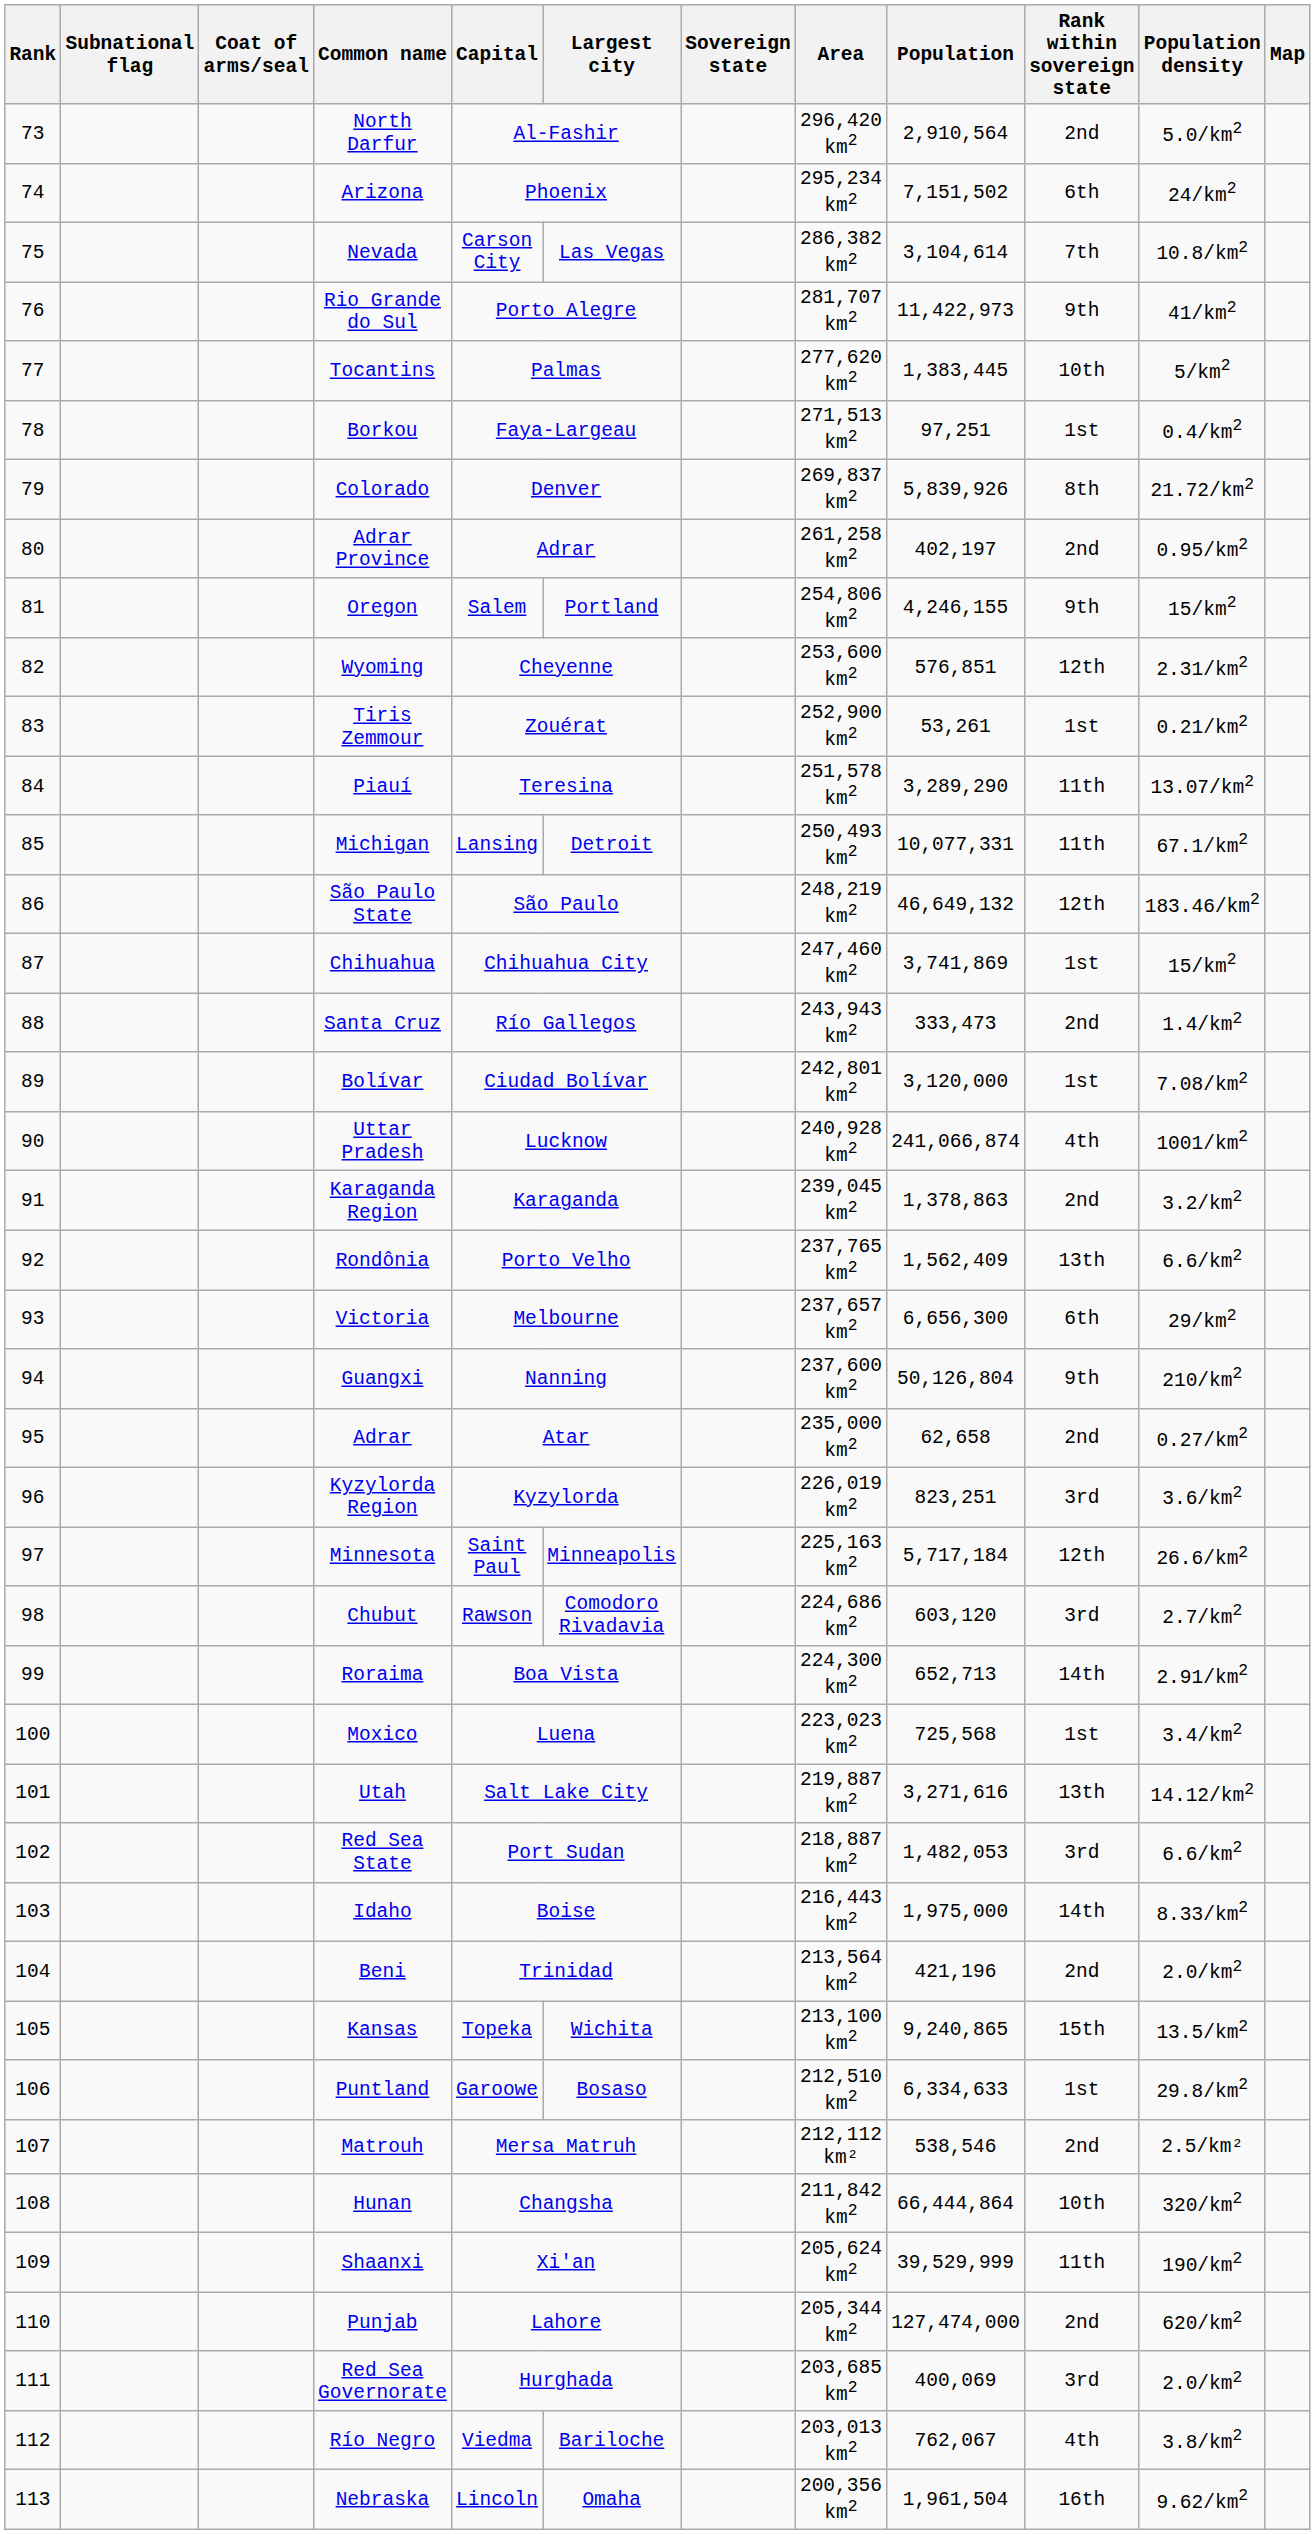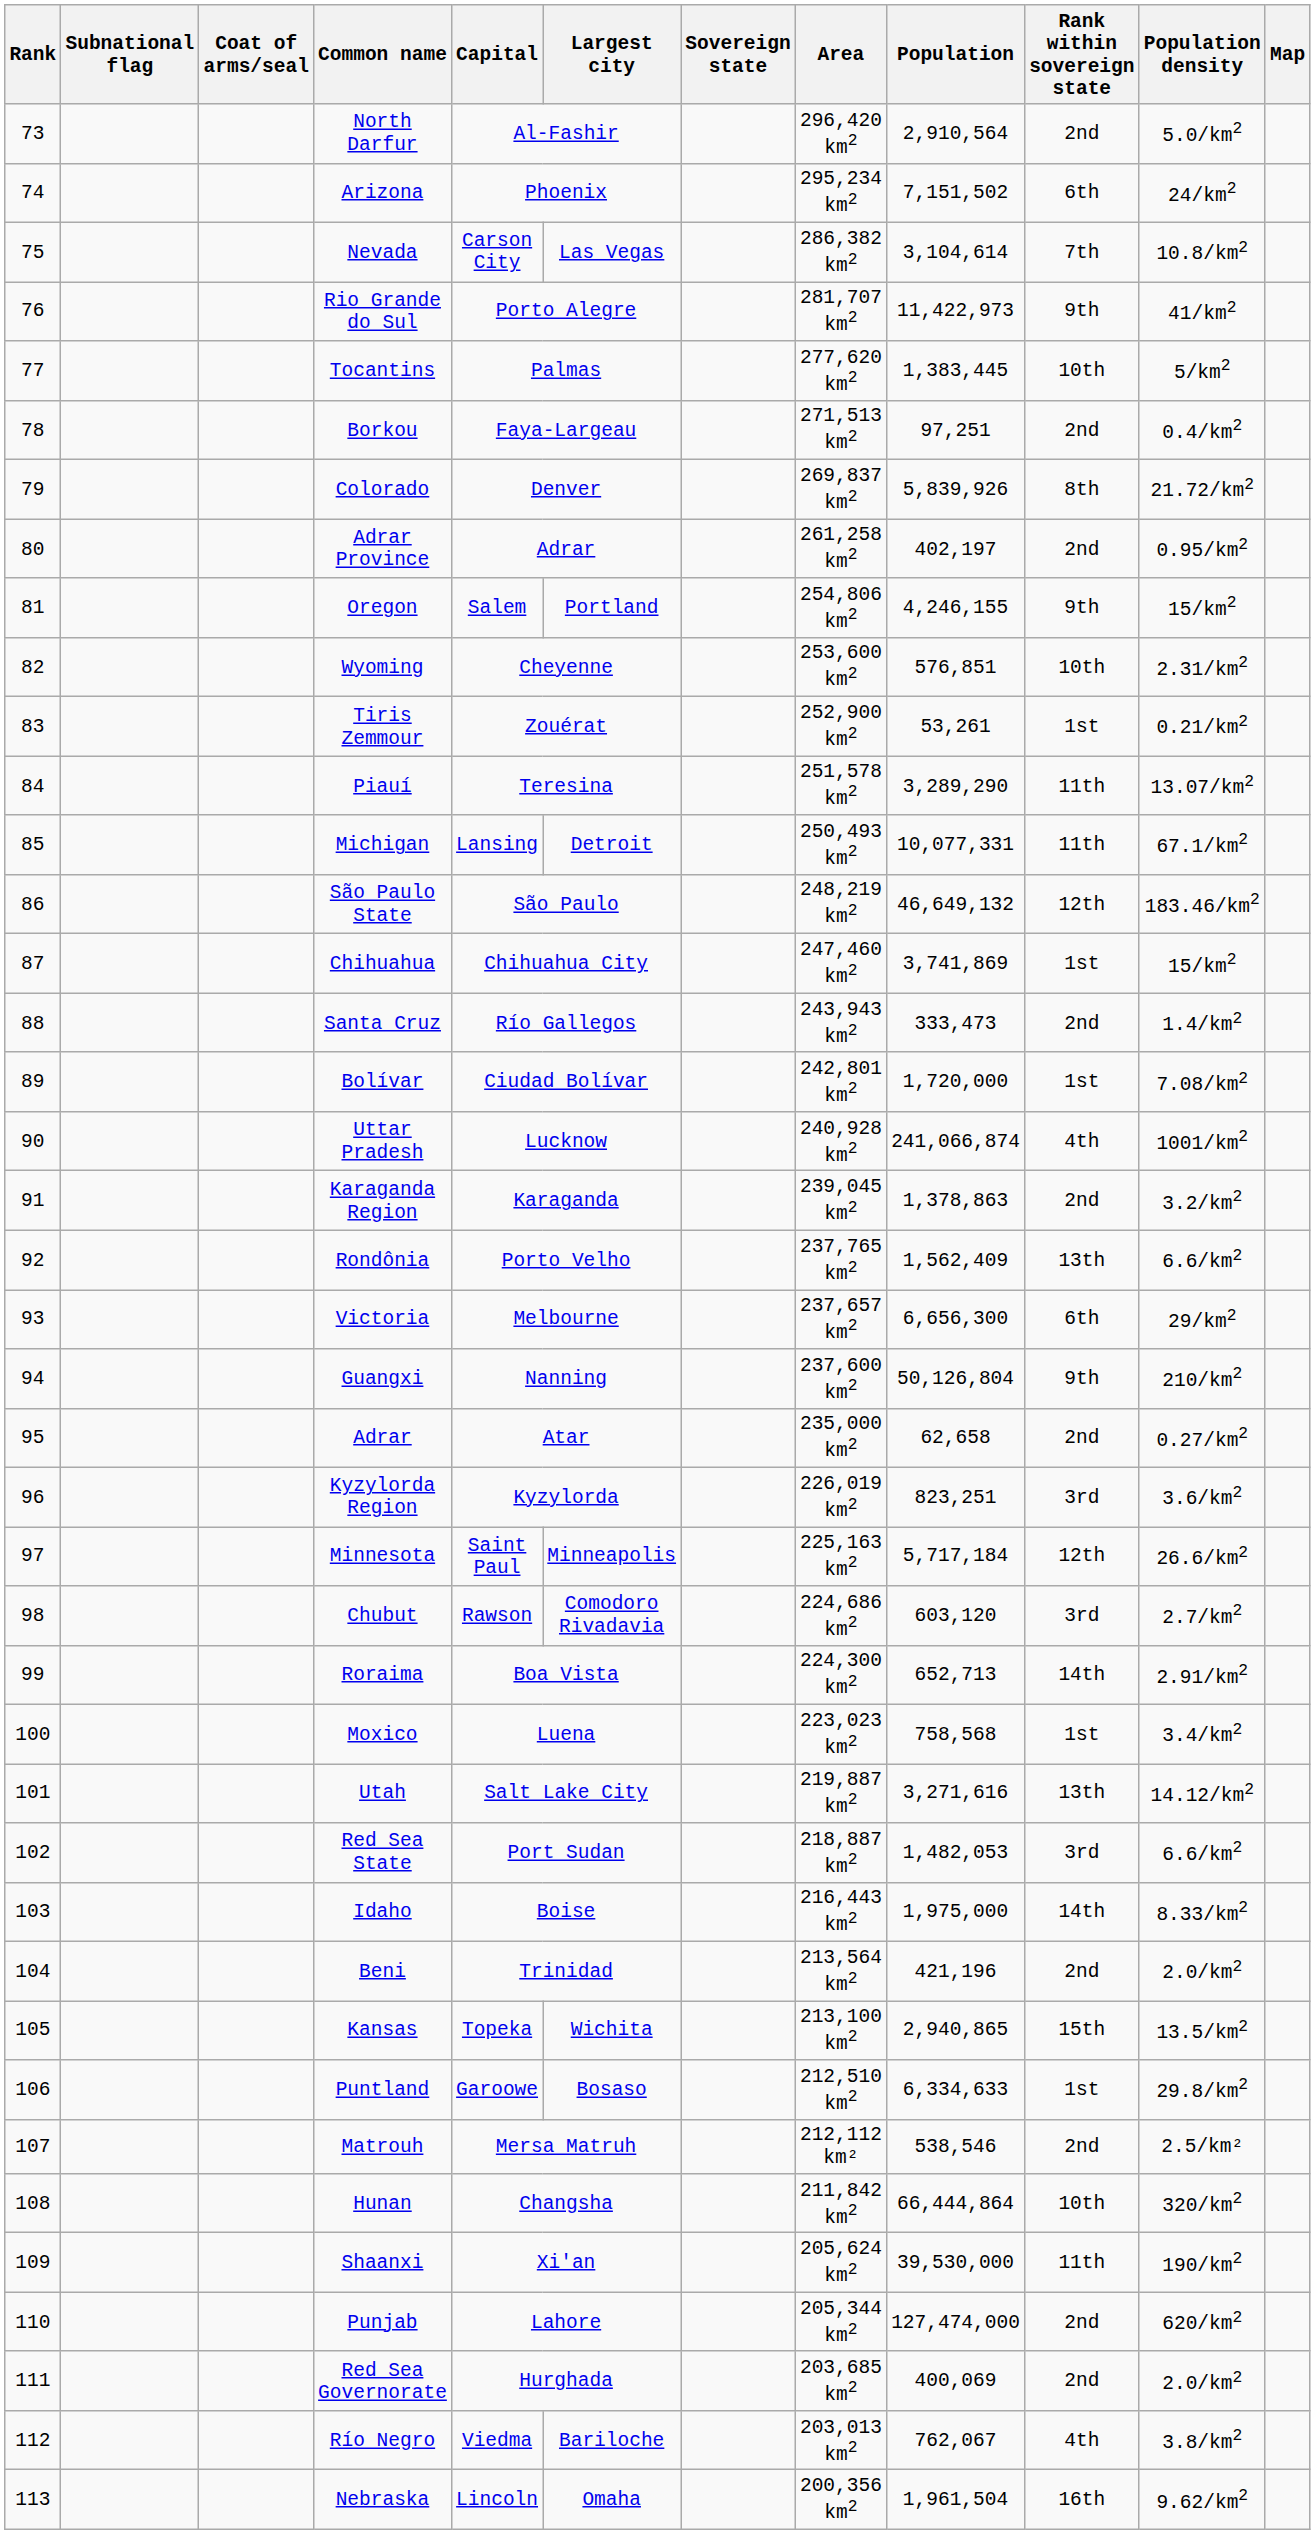Borkou | Rank within sovereign state: 1st -> 2nd
Wyoming | Rank within sovereign state: 12th -> 10th
Bolívar | Population: 3,120,000 -> 1,720,000
Moxico | Population: 725,568 -> 758,568
Kansas | Population: 9,240,865 -> 2,940,865
Shaanxi | Population: 39,529,999 -> 39,530,000
Red Sea Governorate | Rank within sovereign state: 3rd -> 2nd
